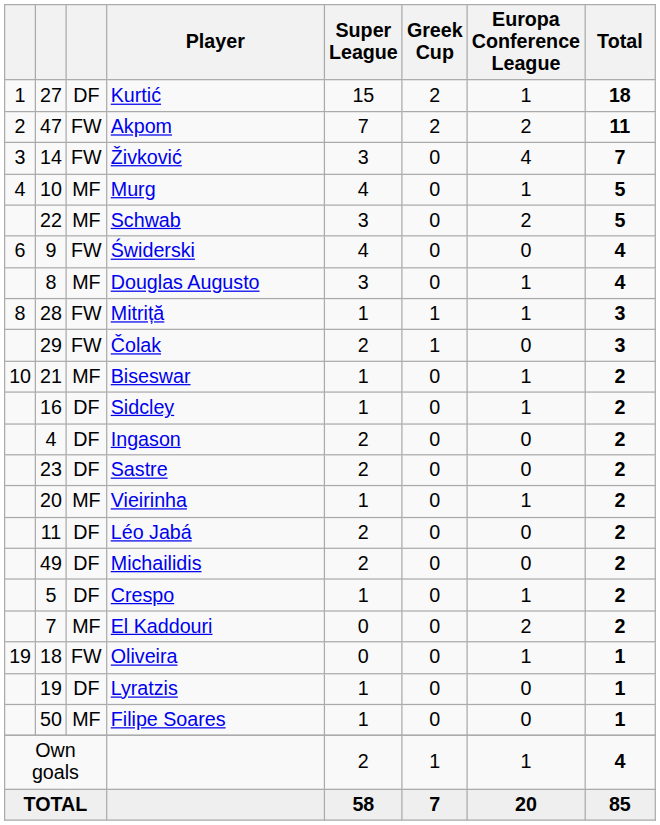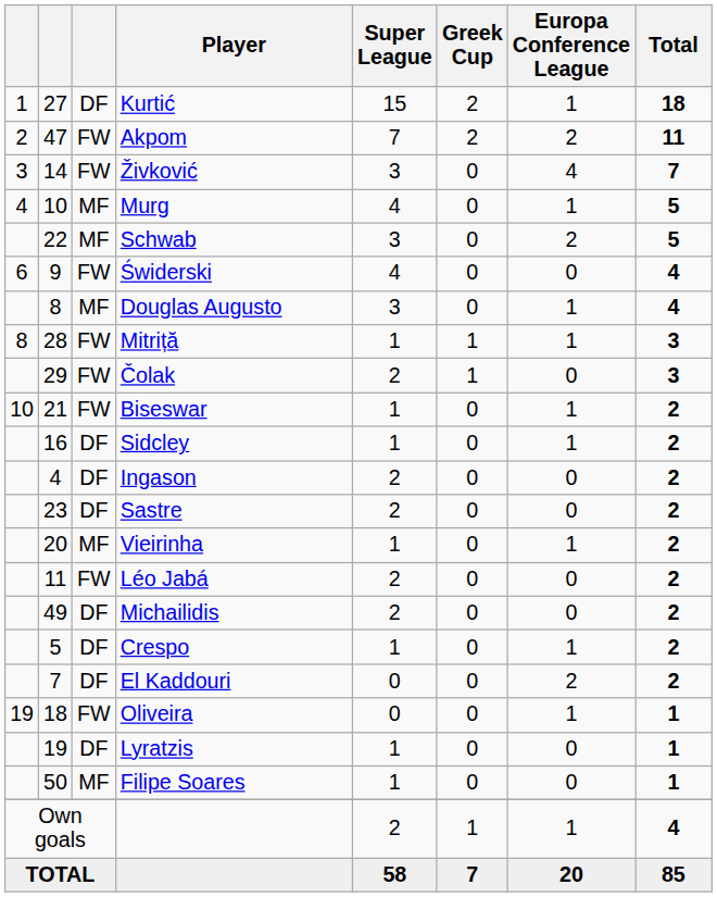Biseswar | column 3: MF -> FW
Léo Jabá | column 3: DF -> FW
El Kaddouri | column 3: MF -> DF
